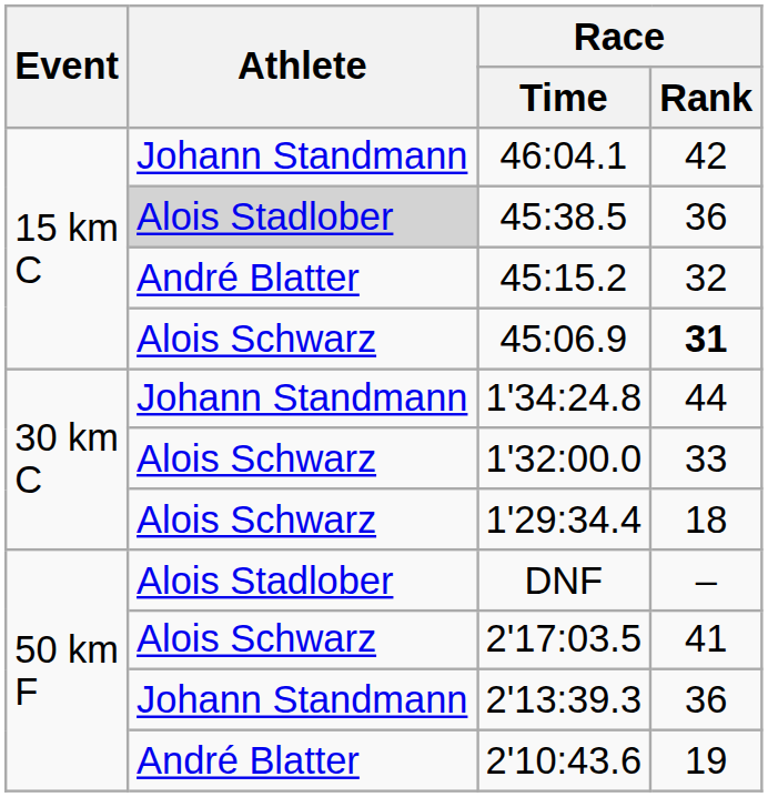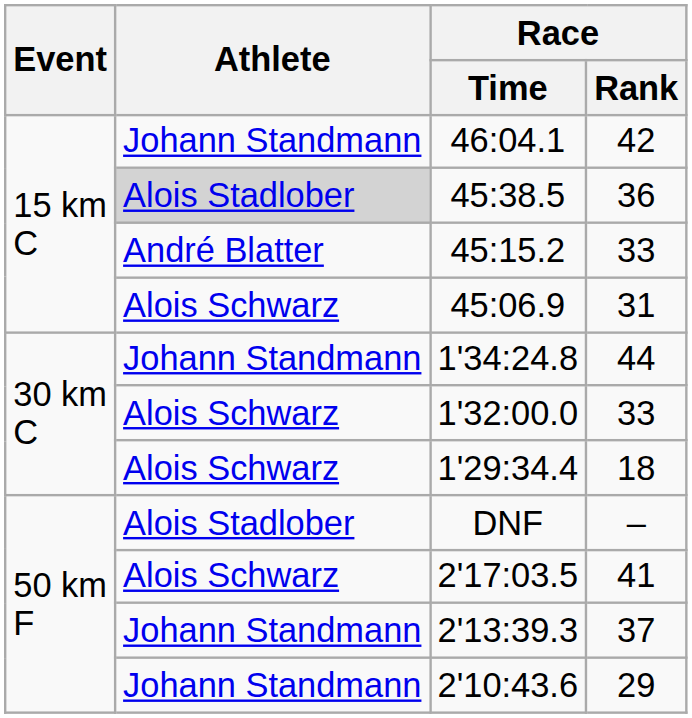45:15.2 | Race / Rank: 32 -> 33
45:06.9 | Race / Rank: bold -> normal
2'13:39.3 | Race / Rank: 36 -> 37
2'10:43.6 | Athlete: André Blatter -> Johann Standmann
2'10:43.6 | Race / Rank: 19 -> 29
